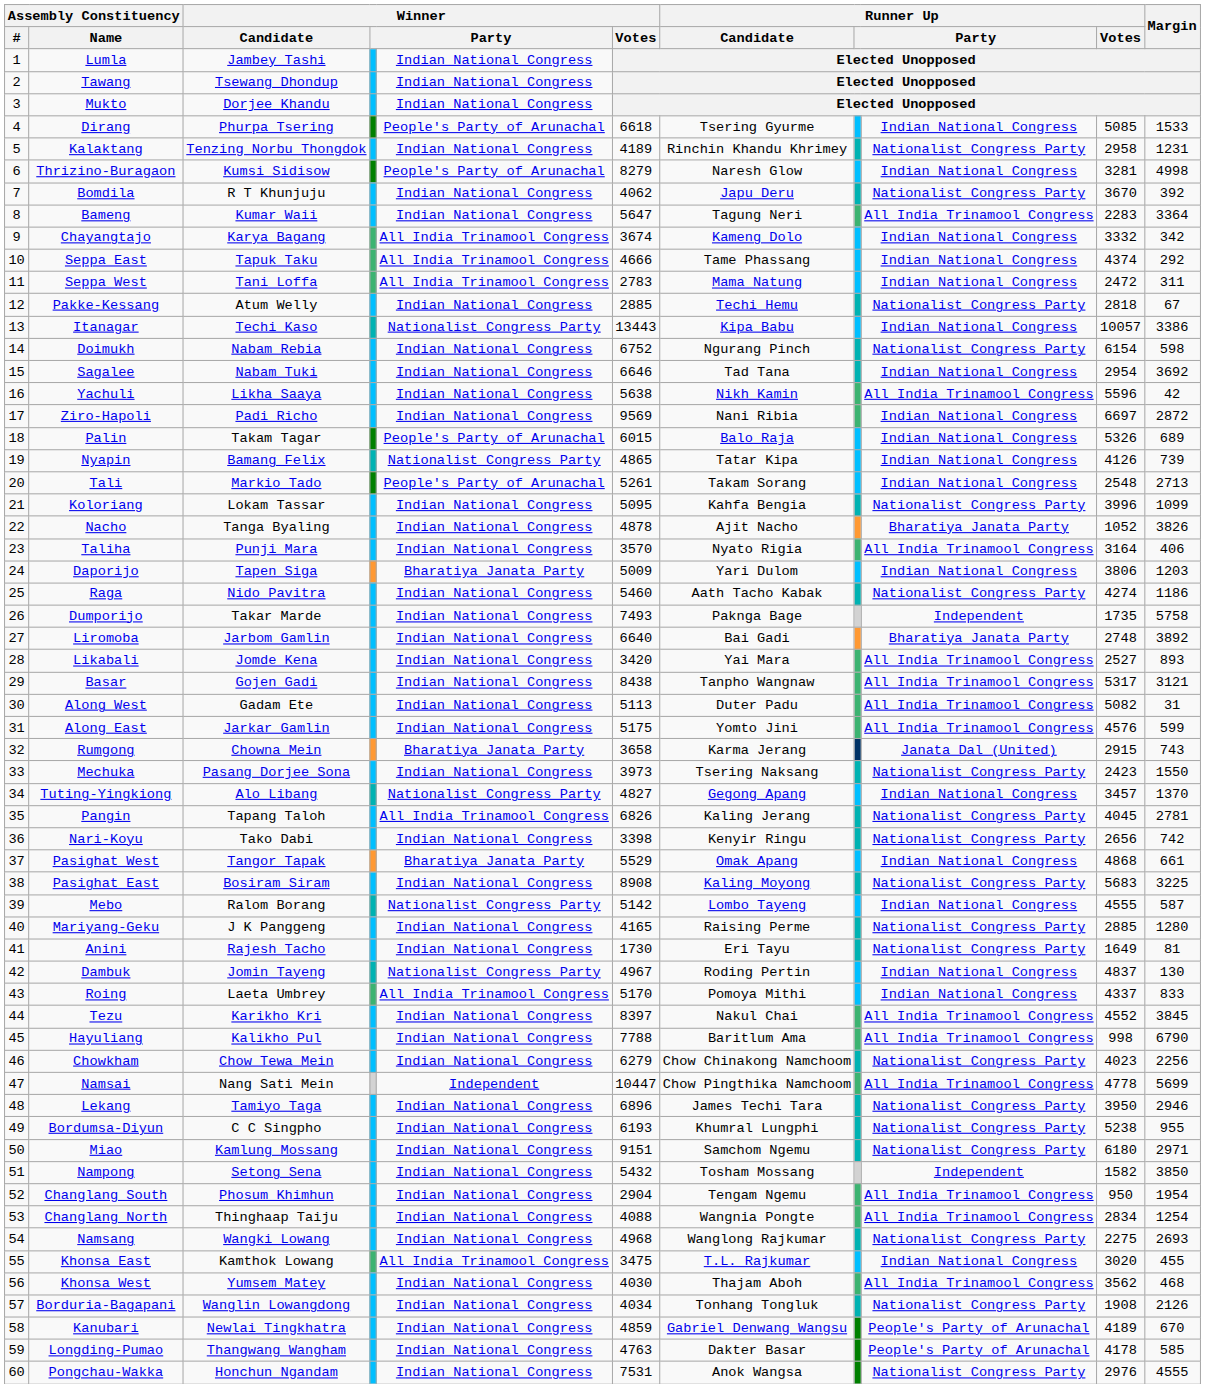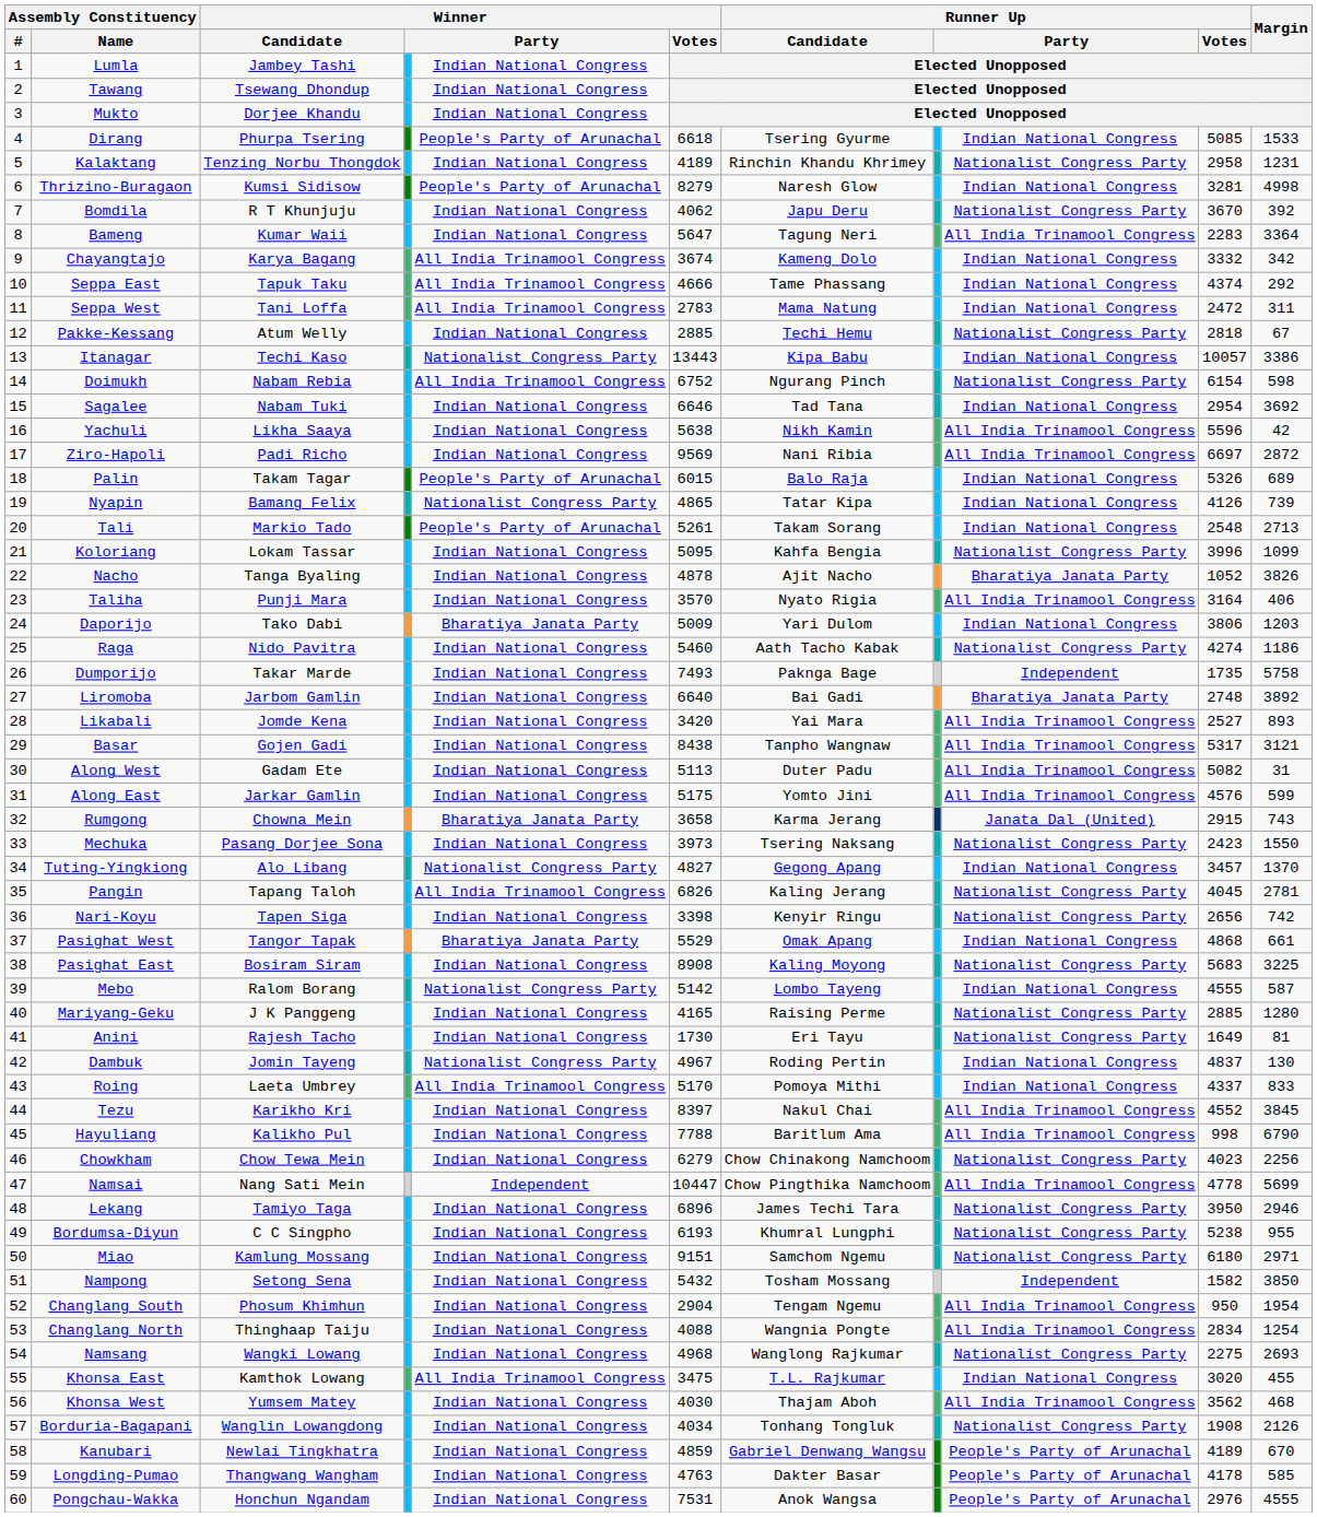Doimukh | column 5: Indian National Congress -> All India Trinamool Congress
Ziro-Hapoli | column 9: Indian National Congress -> All India Trinamool Congress
Daporijo | Winner / Candidate: Tapen Siga -> Tako Dabi
Nari-Koyu | Winner / Candidate: Tako Dabi -> Tapen Siga
Pongchau-Wakka | column 9: Nationalist Congress Party -> People's Party of Arunachal
